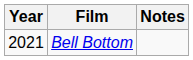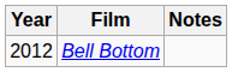Bell Bottom | Year: 2021 -> 2012
